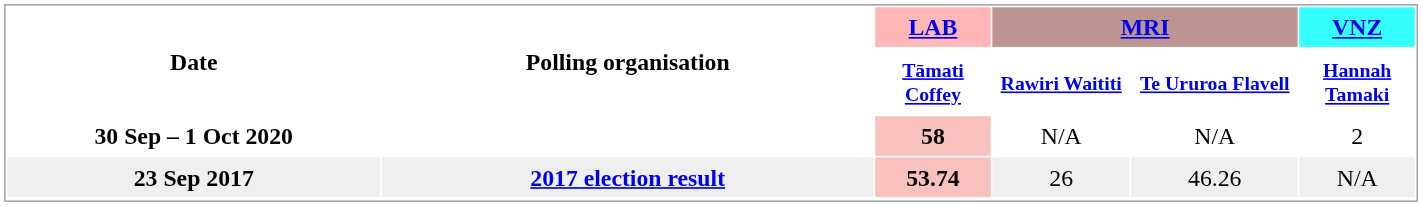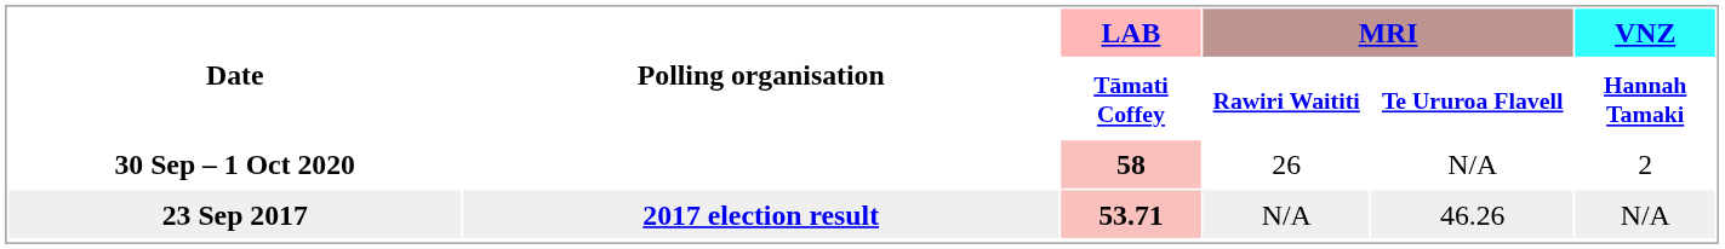30 Sep – 1 Oct 2020 | MRI / Rawiri Waititi: N/A -> 26
23 Sep 2017 | LAB / Tāmati Coffey: 53.74 -> 53.71
23 Sep 2017 | MRI / Rawiri Waititi: 26 -> N/A
